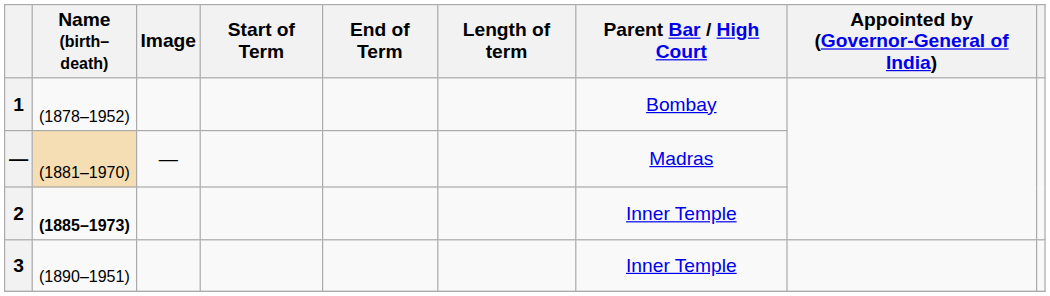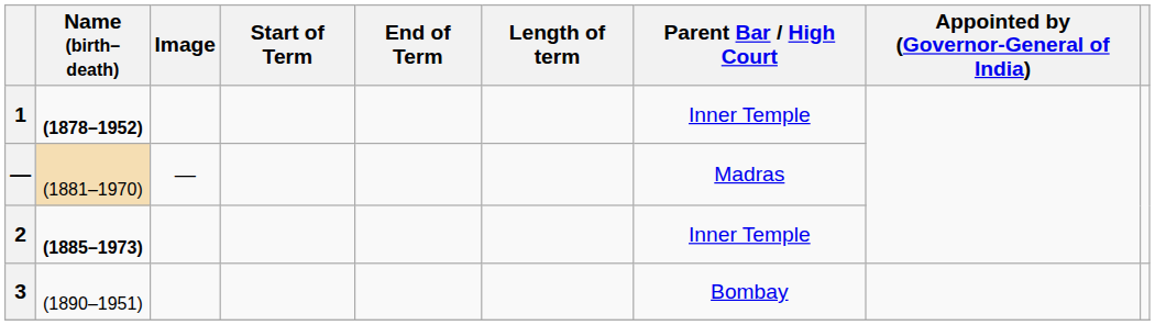1 | Name (birth–death): normal -> bold
1 | Parent Bar / High Court: Bombay -> Inner Temple
3 | Parent Bar / High Court: Inner Temple -> Bombay
